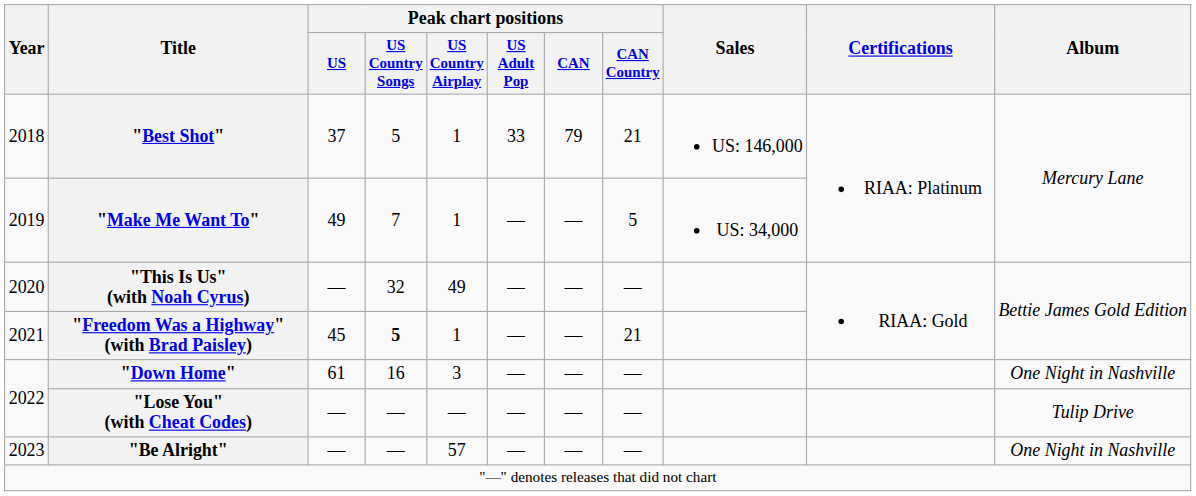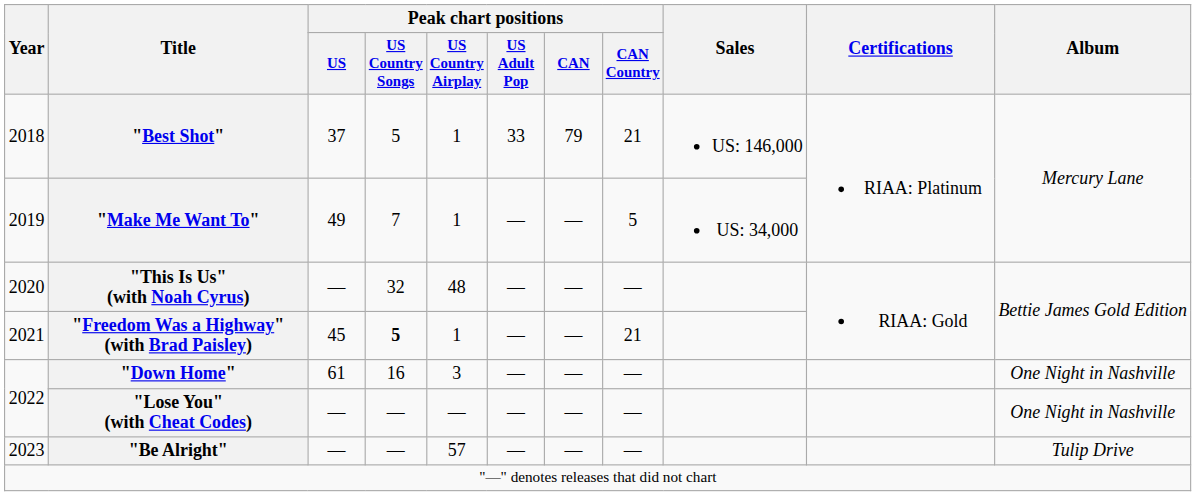"This Is Us" (with Noah Cyrus) | Peak chart positions / US Country Airplay: 49 -> 48
"Lose You" (with Cheat Codes) | Album: Tulip Drive -> One Night in Nashville
"Be Alright" | Album: One Night in Nashville -> Tulip Drive
